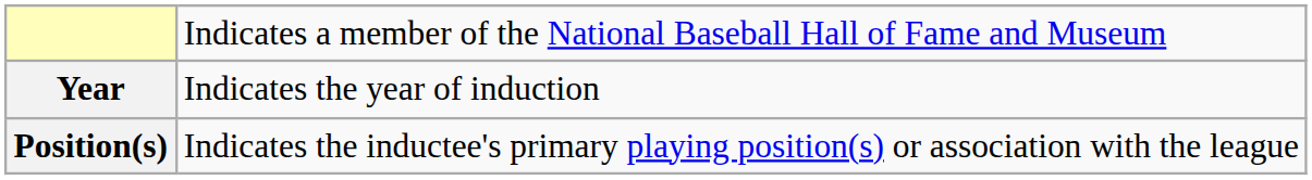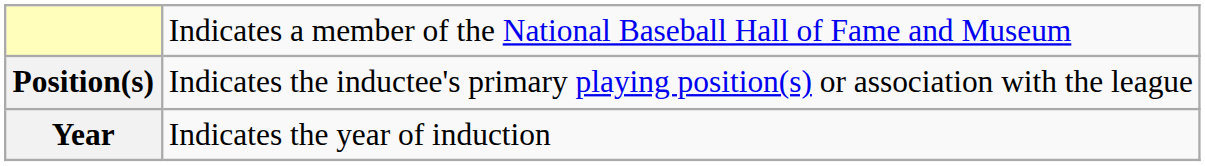rows swapped: Year <-> Position(s)
